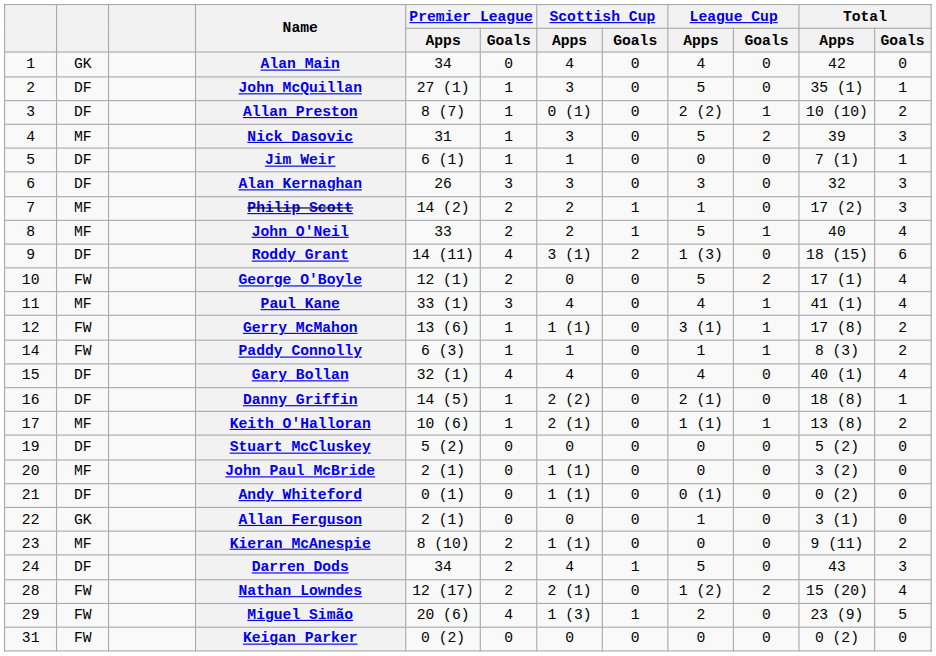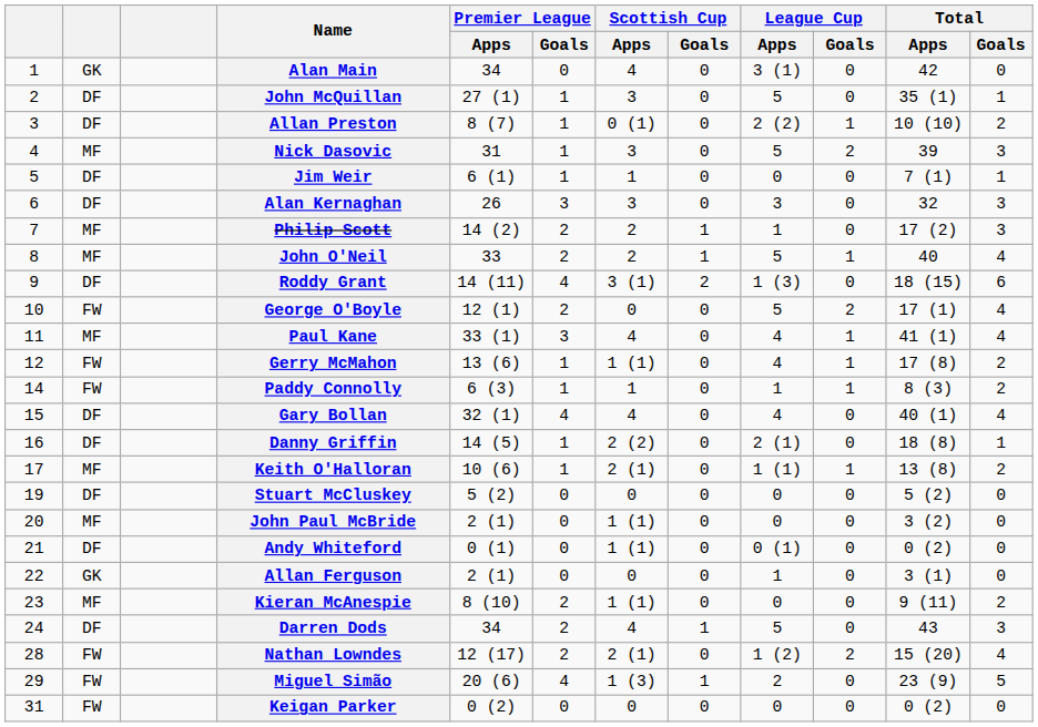Alan Main | League Cup / Apps: 4 -> 3 (1)
Gerry McMahon | League Cup / Apps: 3 (1) -> 4
